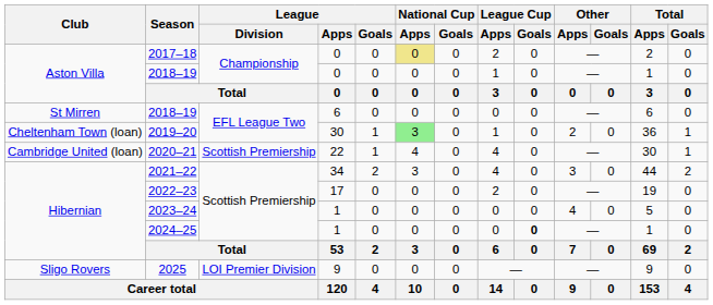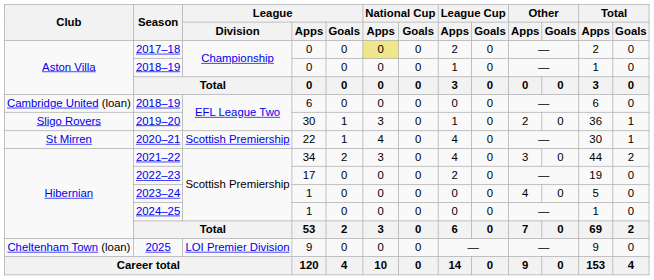2018–19 / 6 | Club: St Mirren -> Cambridge United (loan)
2019–20 | Club: Cheltenham Town (loan) -> Sligo Rovers
2019–20 | National Cup / Apps: lightgreen background -> no background
2020–21 | Club: Cambridge United (loan) -> St Mirren
2024–25 | League Cup / Goals: bold -> normal
2025 | Club: Sligo Rovers -> Cheltenham Town (loan)
